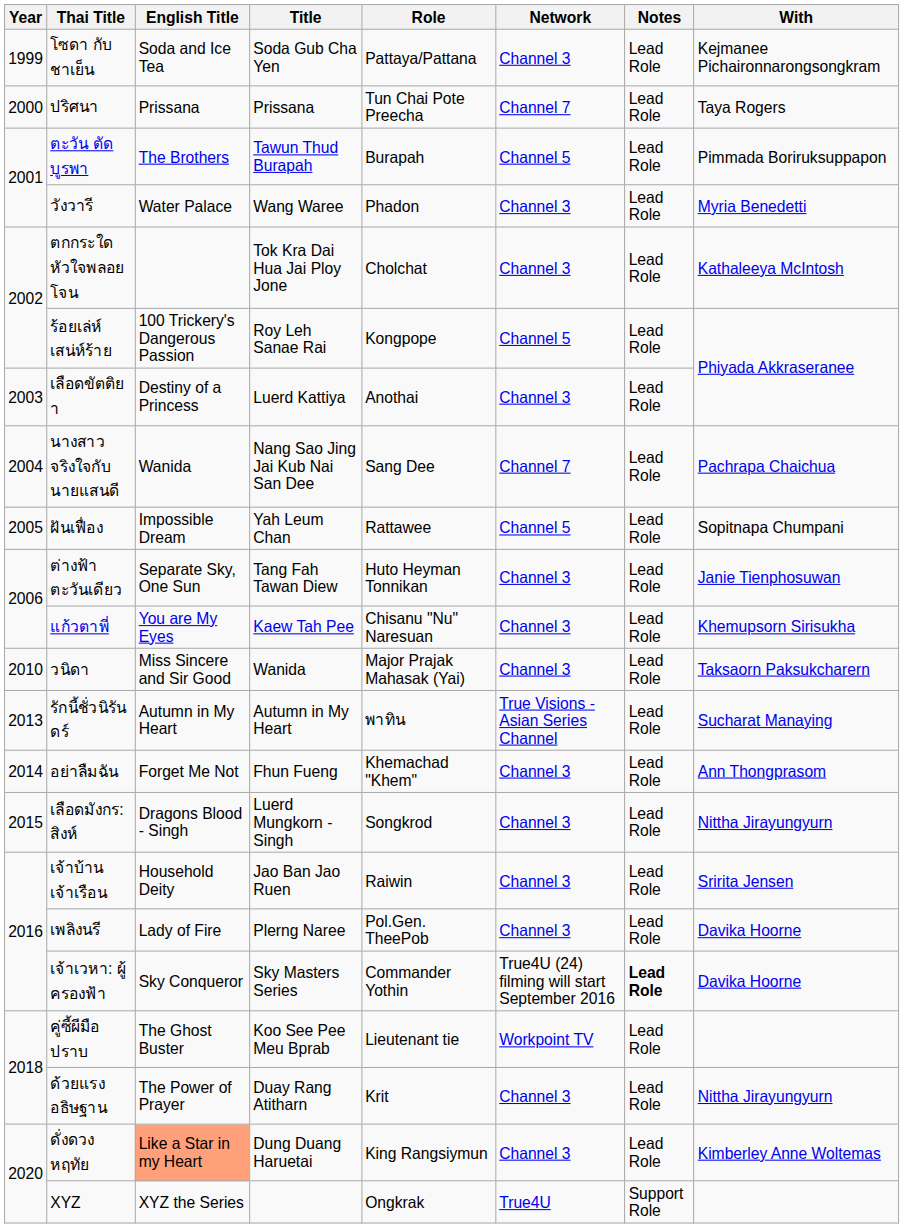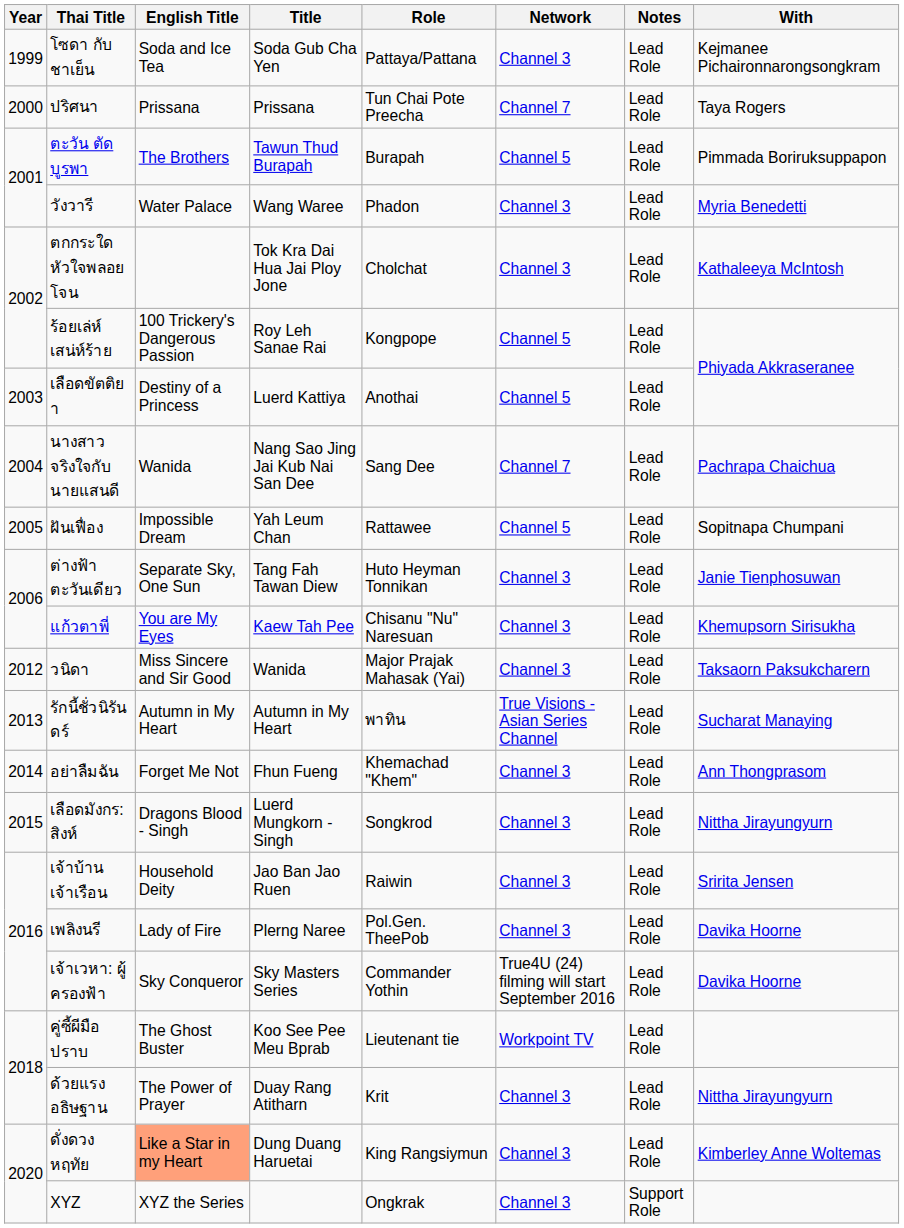เลือดขัตติยา | Network: Channel 3 -> Channel 5
วนิดา | Year: 2010 -> 2012
เจ้าเวหา: ผู้ครองฟ้า | Notes: bold -> normal
XYZ | Network: True4U -> Channel 3
